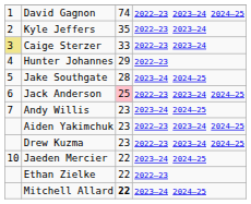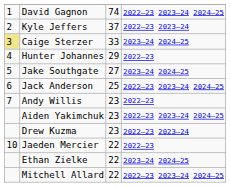Kyle Jeffers | column 3: 35 -> 37
Caige Sterzer | column 4: 2022–23 2023–24 -> 2023–24 2024–25
Jake Southgate | column 3: 28 -> 27
Jack Anderson | column 3: pink background -> no background
Andy Willis | column 4: 2023–24 2024–25 -> 2022–23
Drew Kuzma | column 4: 2022–23 2023–24 2024–25 -> 2022–23 2023–24
Jaeden Mercier | column 4: 2023–24 2024–25 -> 2022–23
Ethan Zielke | column 4: 2022–23 -> 2023–24 2024–25
Mitchell Allard | column 3: bold -> normal
Mitchell Allard | column 4: 2023–24 2024–25 -> 2022–23 2023–24 2024–25
